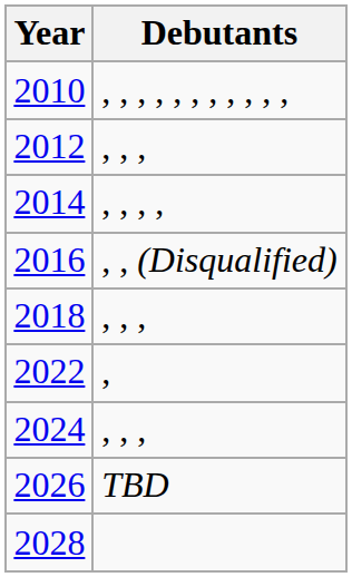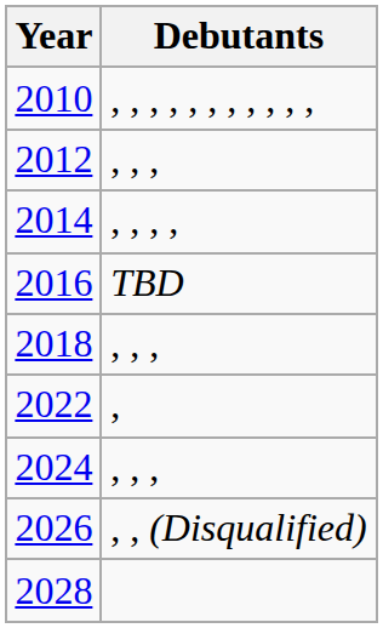2016 | Debutants: , , (Disqualified) -> TBD
2026 | Debutants: TBD -> , , (Disqualified)
